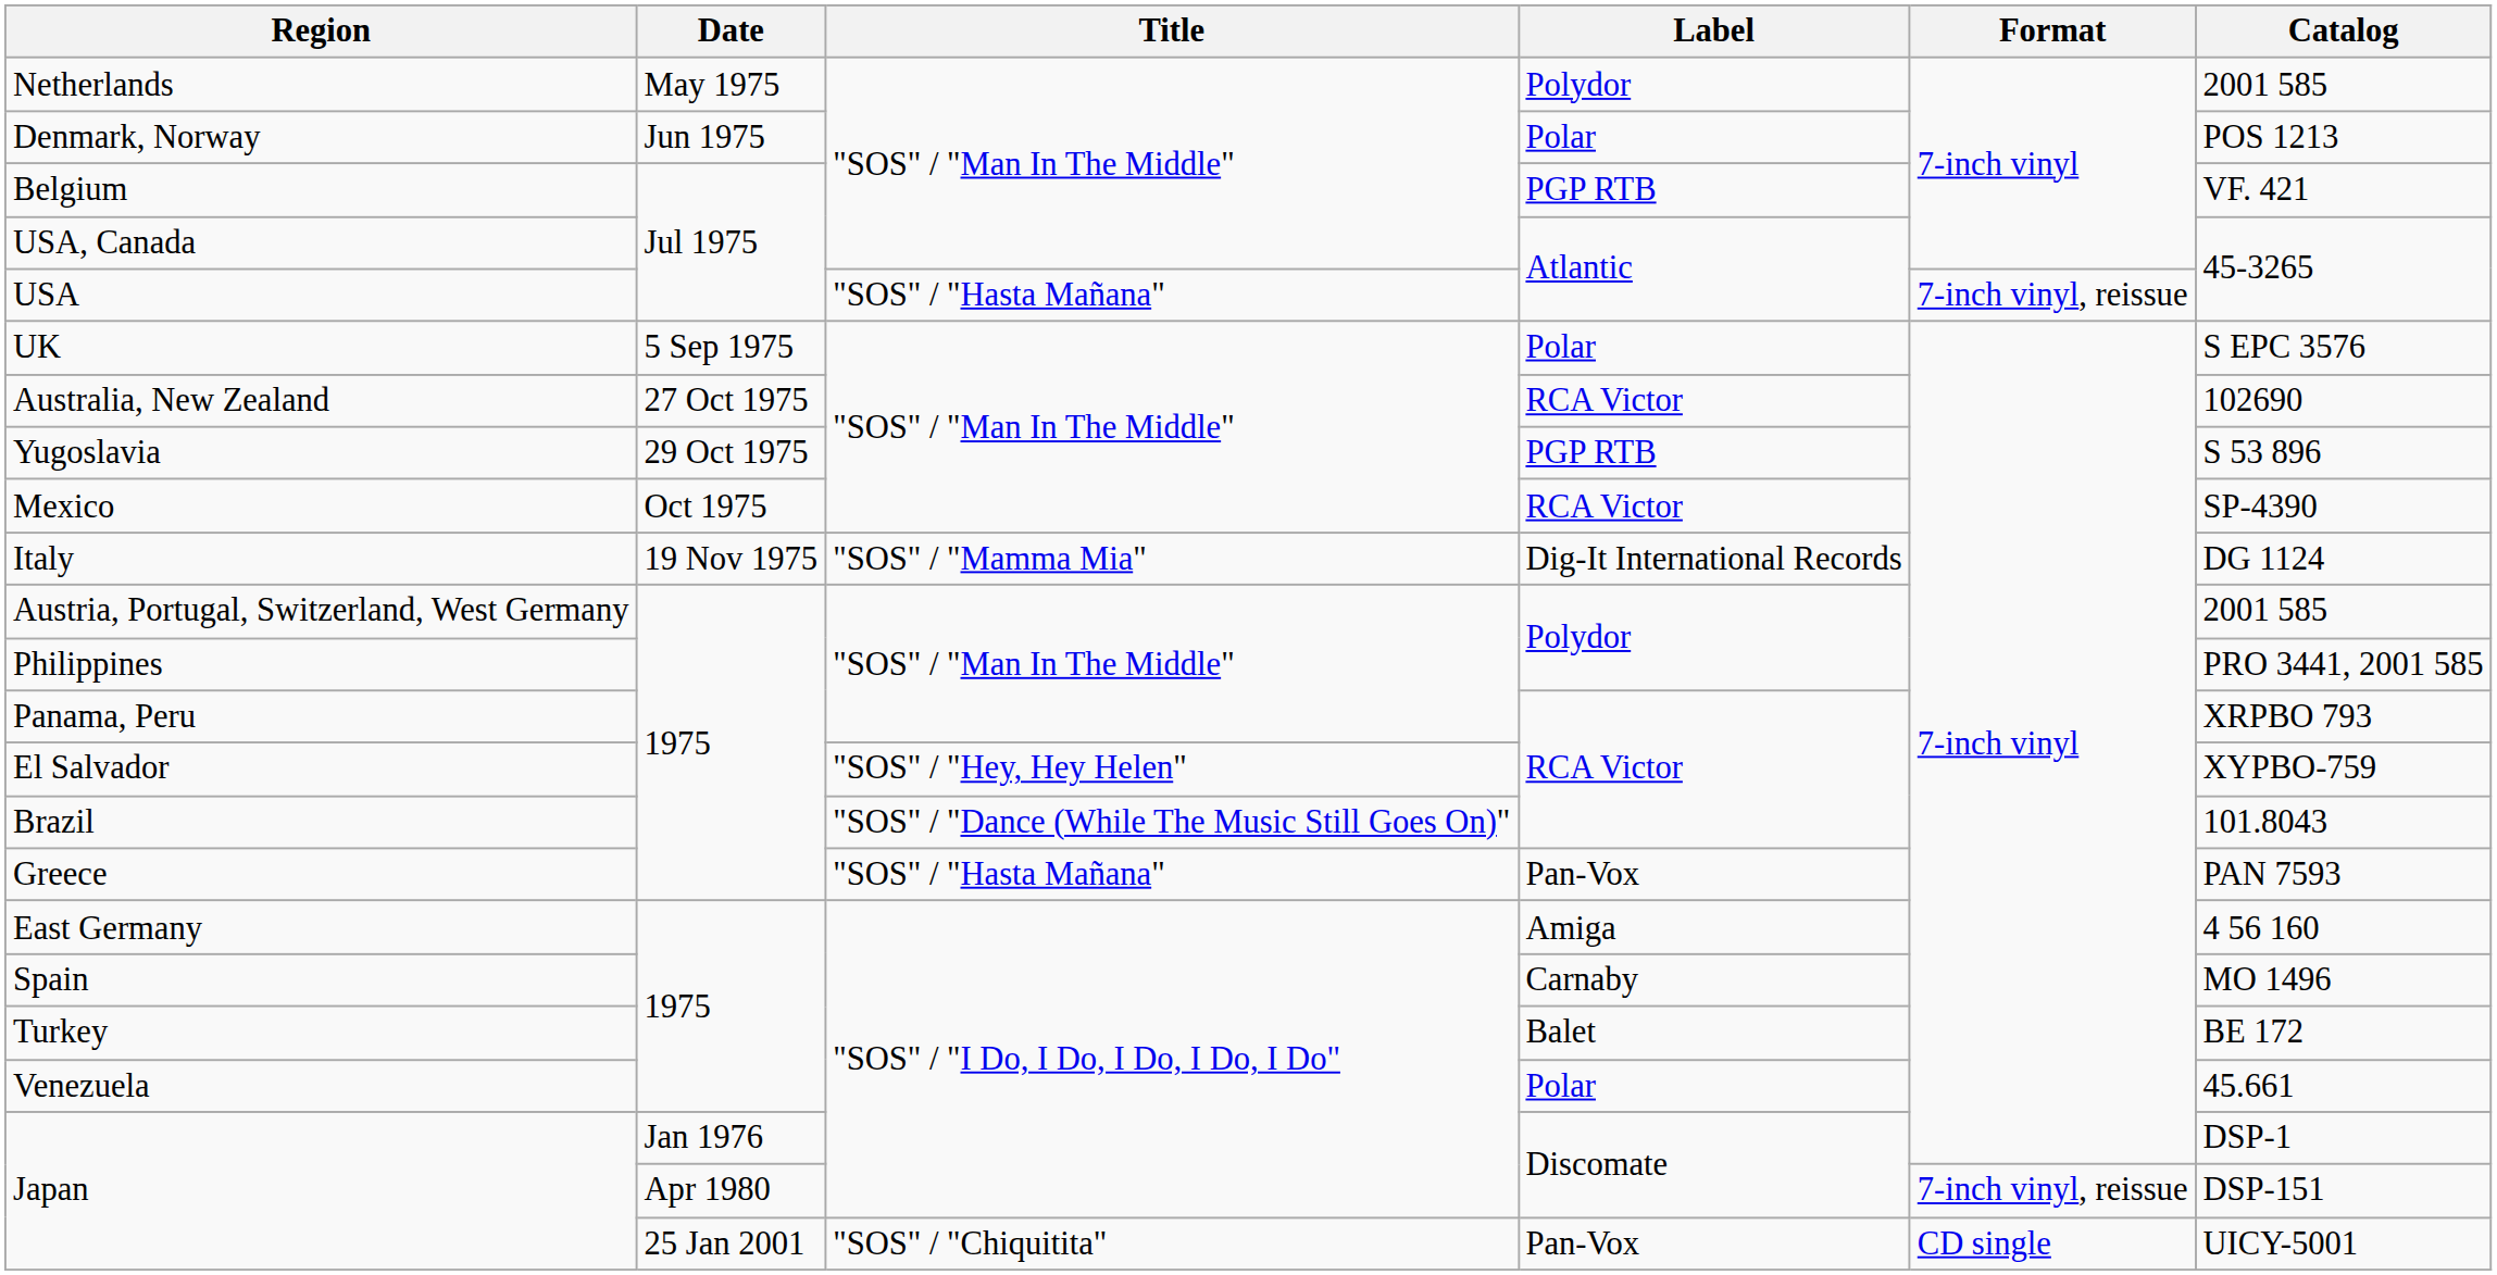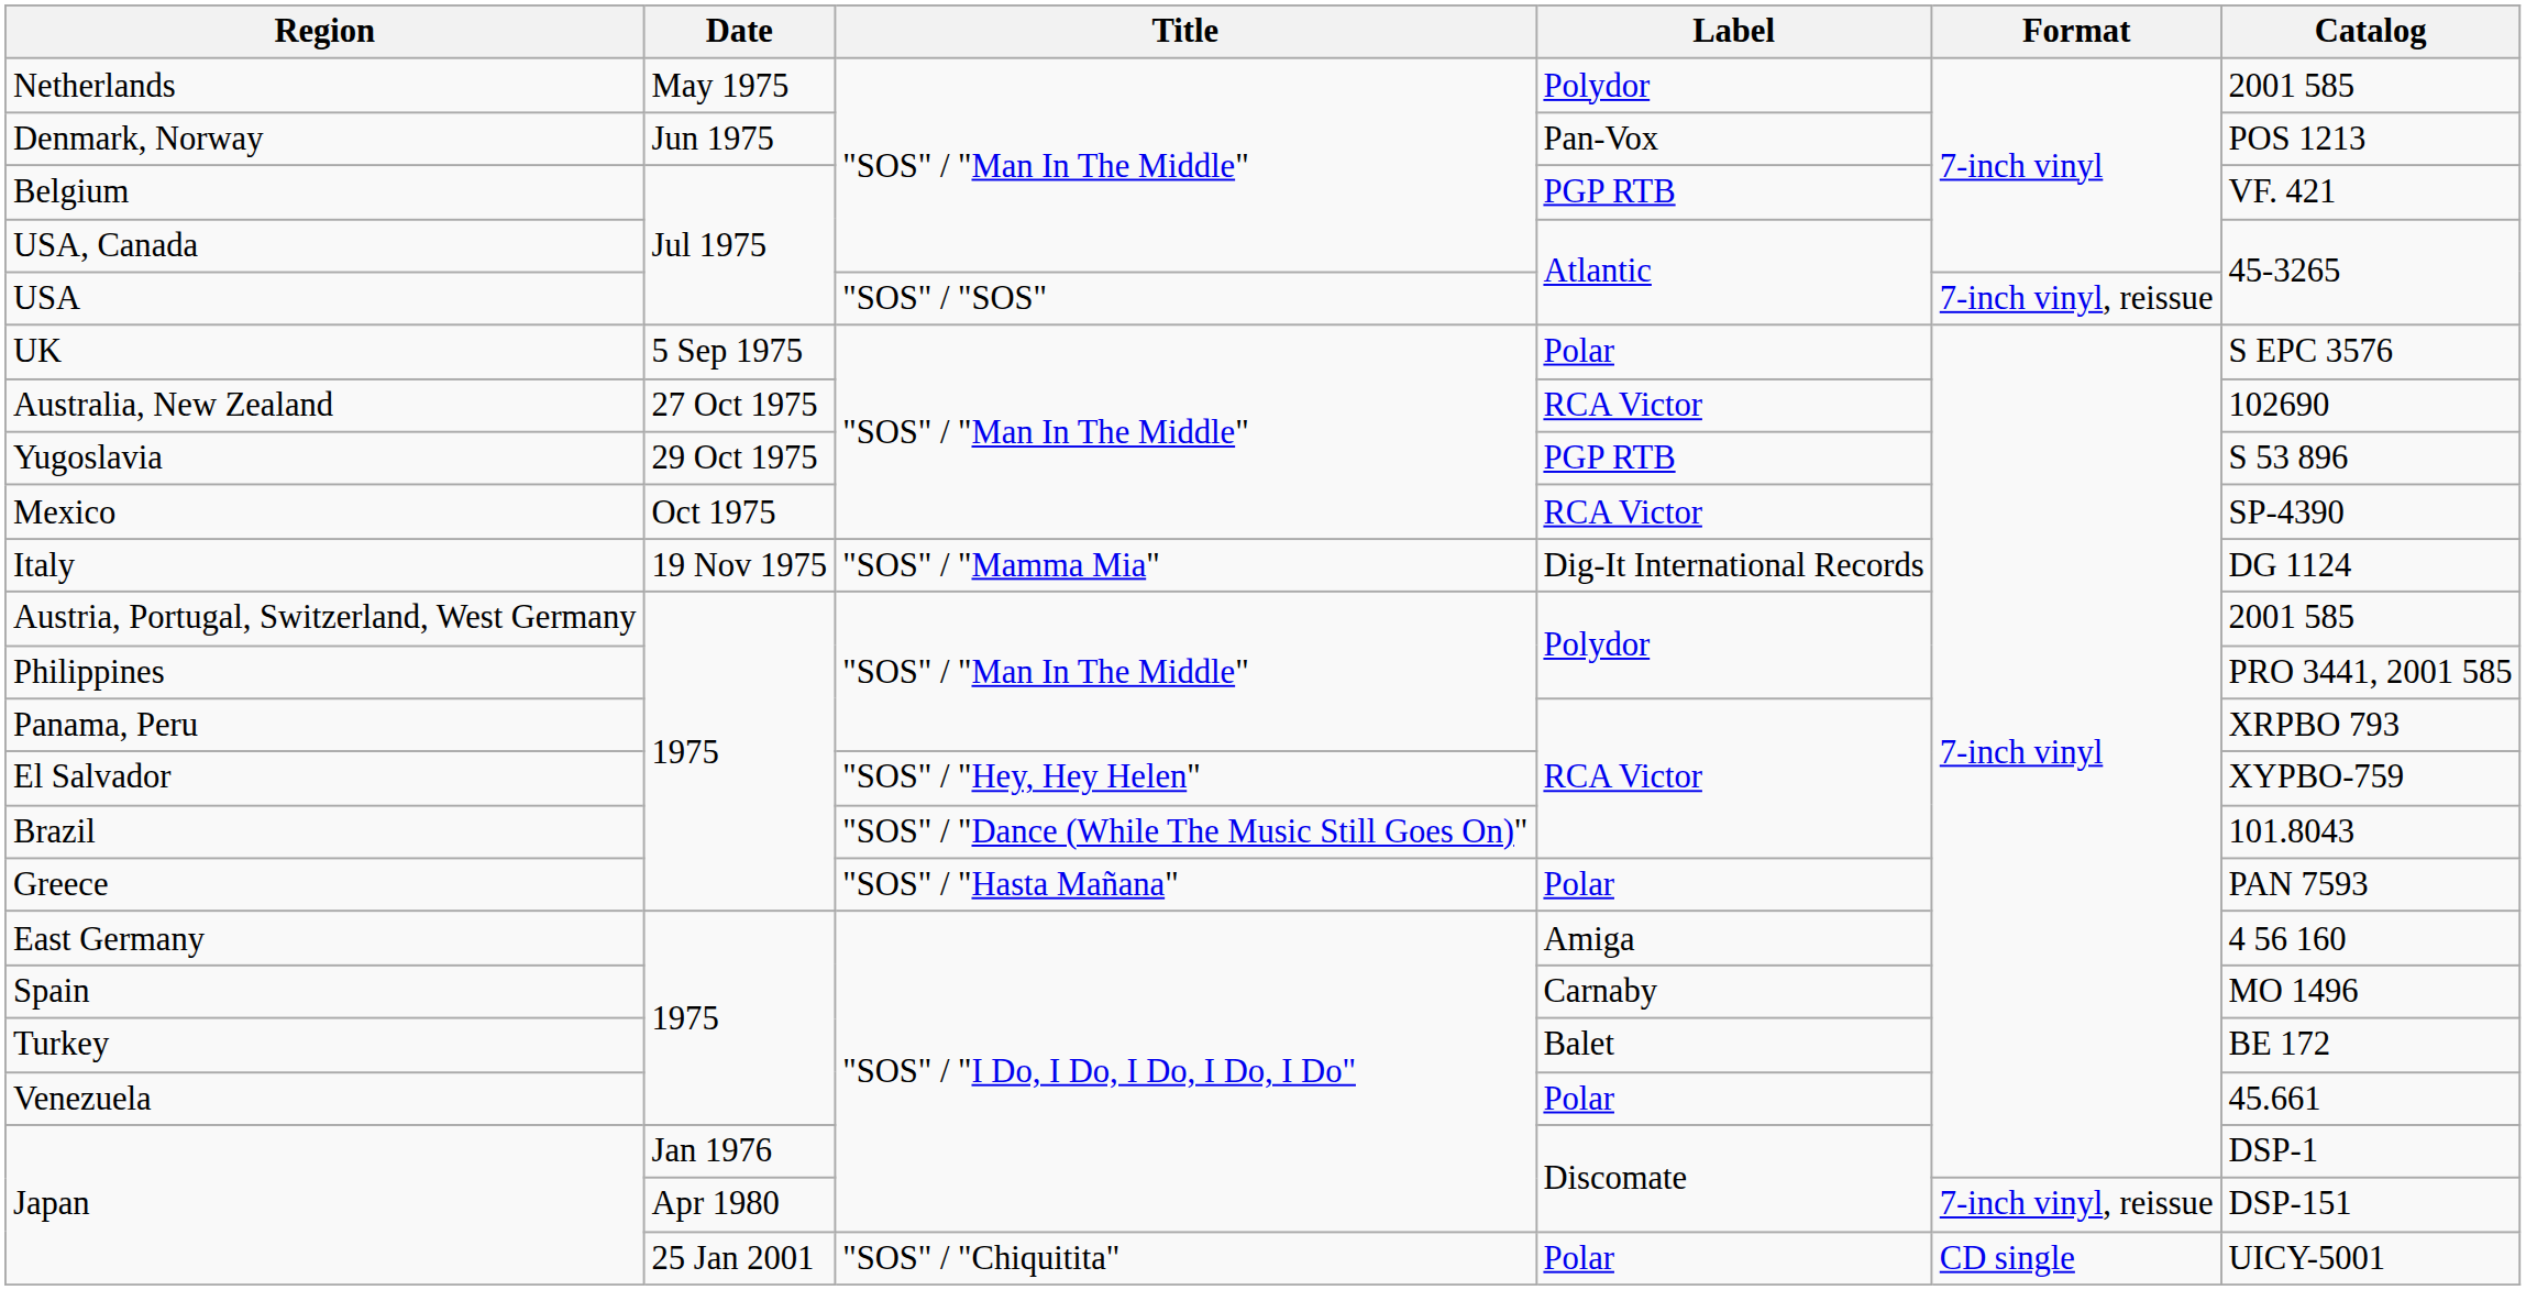Denmark, Norway | Label: Polar -> Pan-Vox
USA | Title: "SOS" / "Hasta Mañana" -> "SOS" / "SOS"
Greece | Label: Pan-Vox -> Polar
Japan / 25 Jan 2001 | Label: Pan-Vox -> Polar
